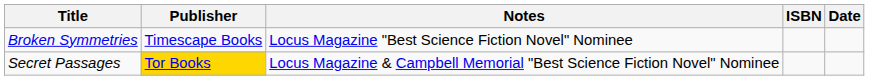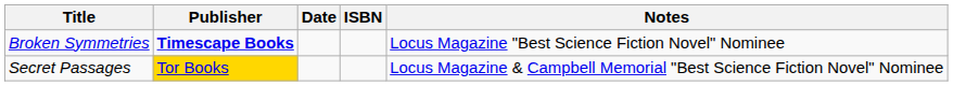columns swapped: Date <-> Notes
Broken Symmetries | Publisher: normal -> bold
